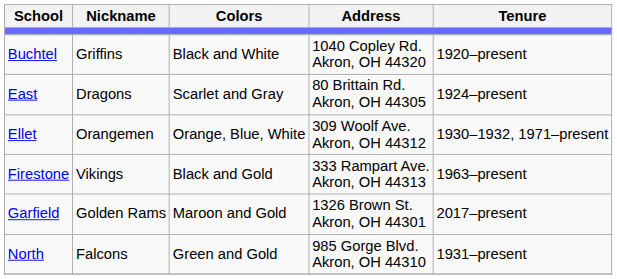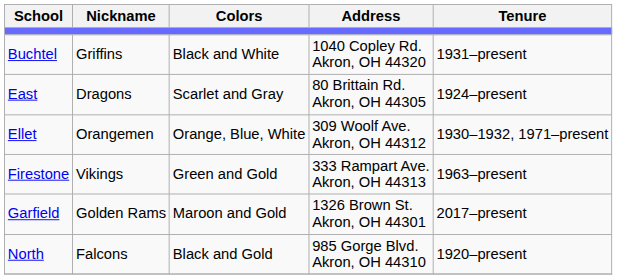Buchtel | Tenure: 1920–present -> 1931–present
Firestone | Colors: Black and Gold -> Green and Gold
North | Colors: Green and Gold -> Black and Gold
North | Tenure: 1931–present -> 1920–present
